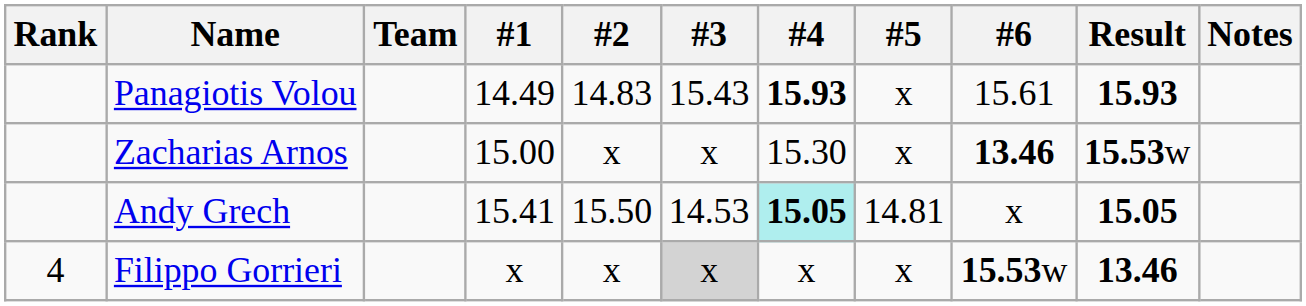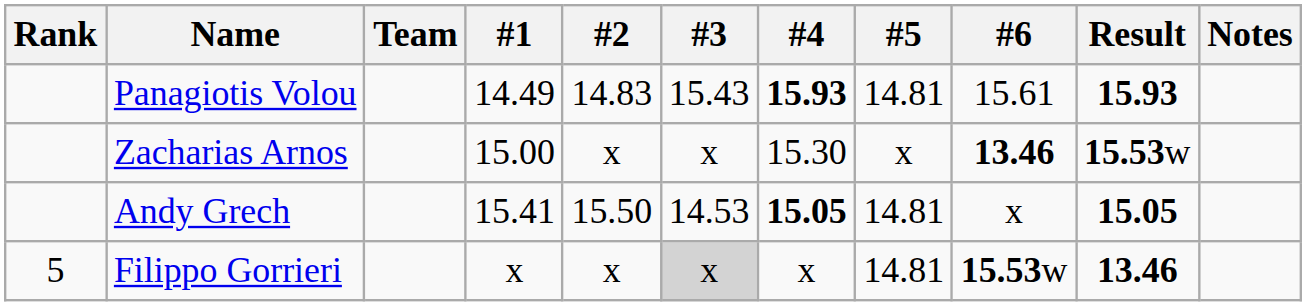Panagiotis Volou | #5: x -> 14.81
Andy Grech | #4: paleturquoise background -> no background
Filippo Gorrieri | Rank: 4 -> 5
Filippo Gorrieri | #5: x -> 14.81
